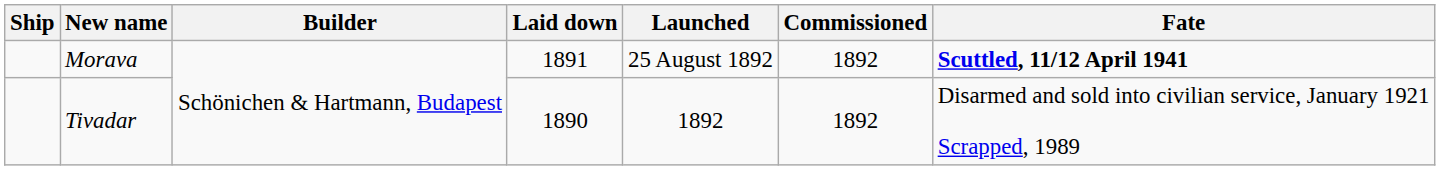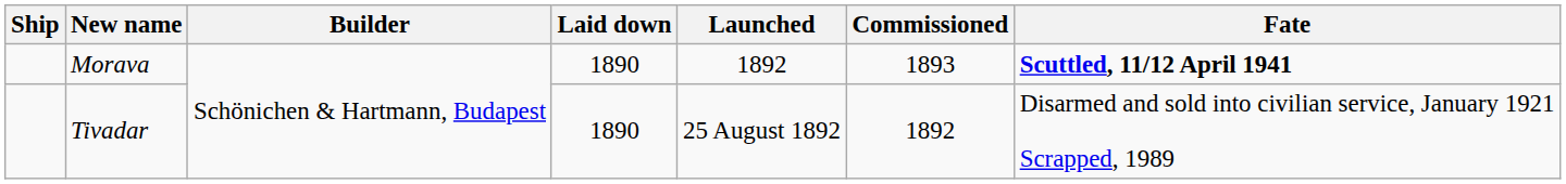Morava | Laid down: 1891 -> 1890
Morava | Launched: 25 August 1892 -> 1892
Morava | Commissioned: 1892 -> 1893
Tivadar | Launched: 1892 -> 25 August 1892
